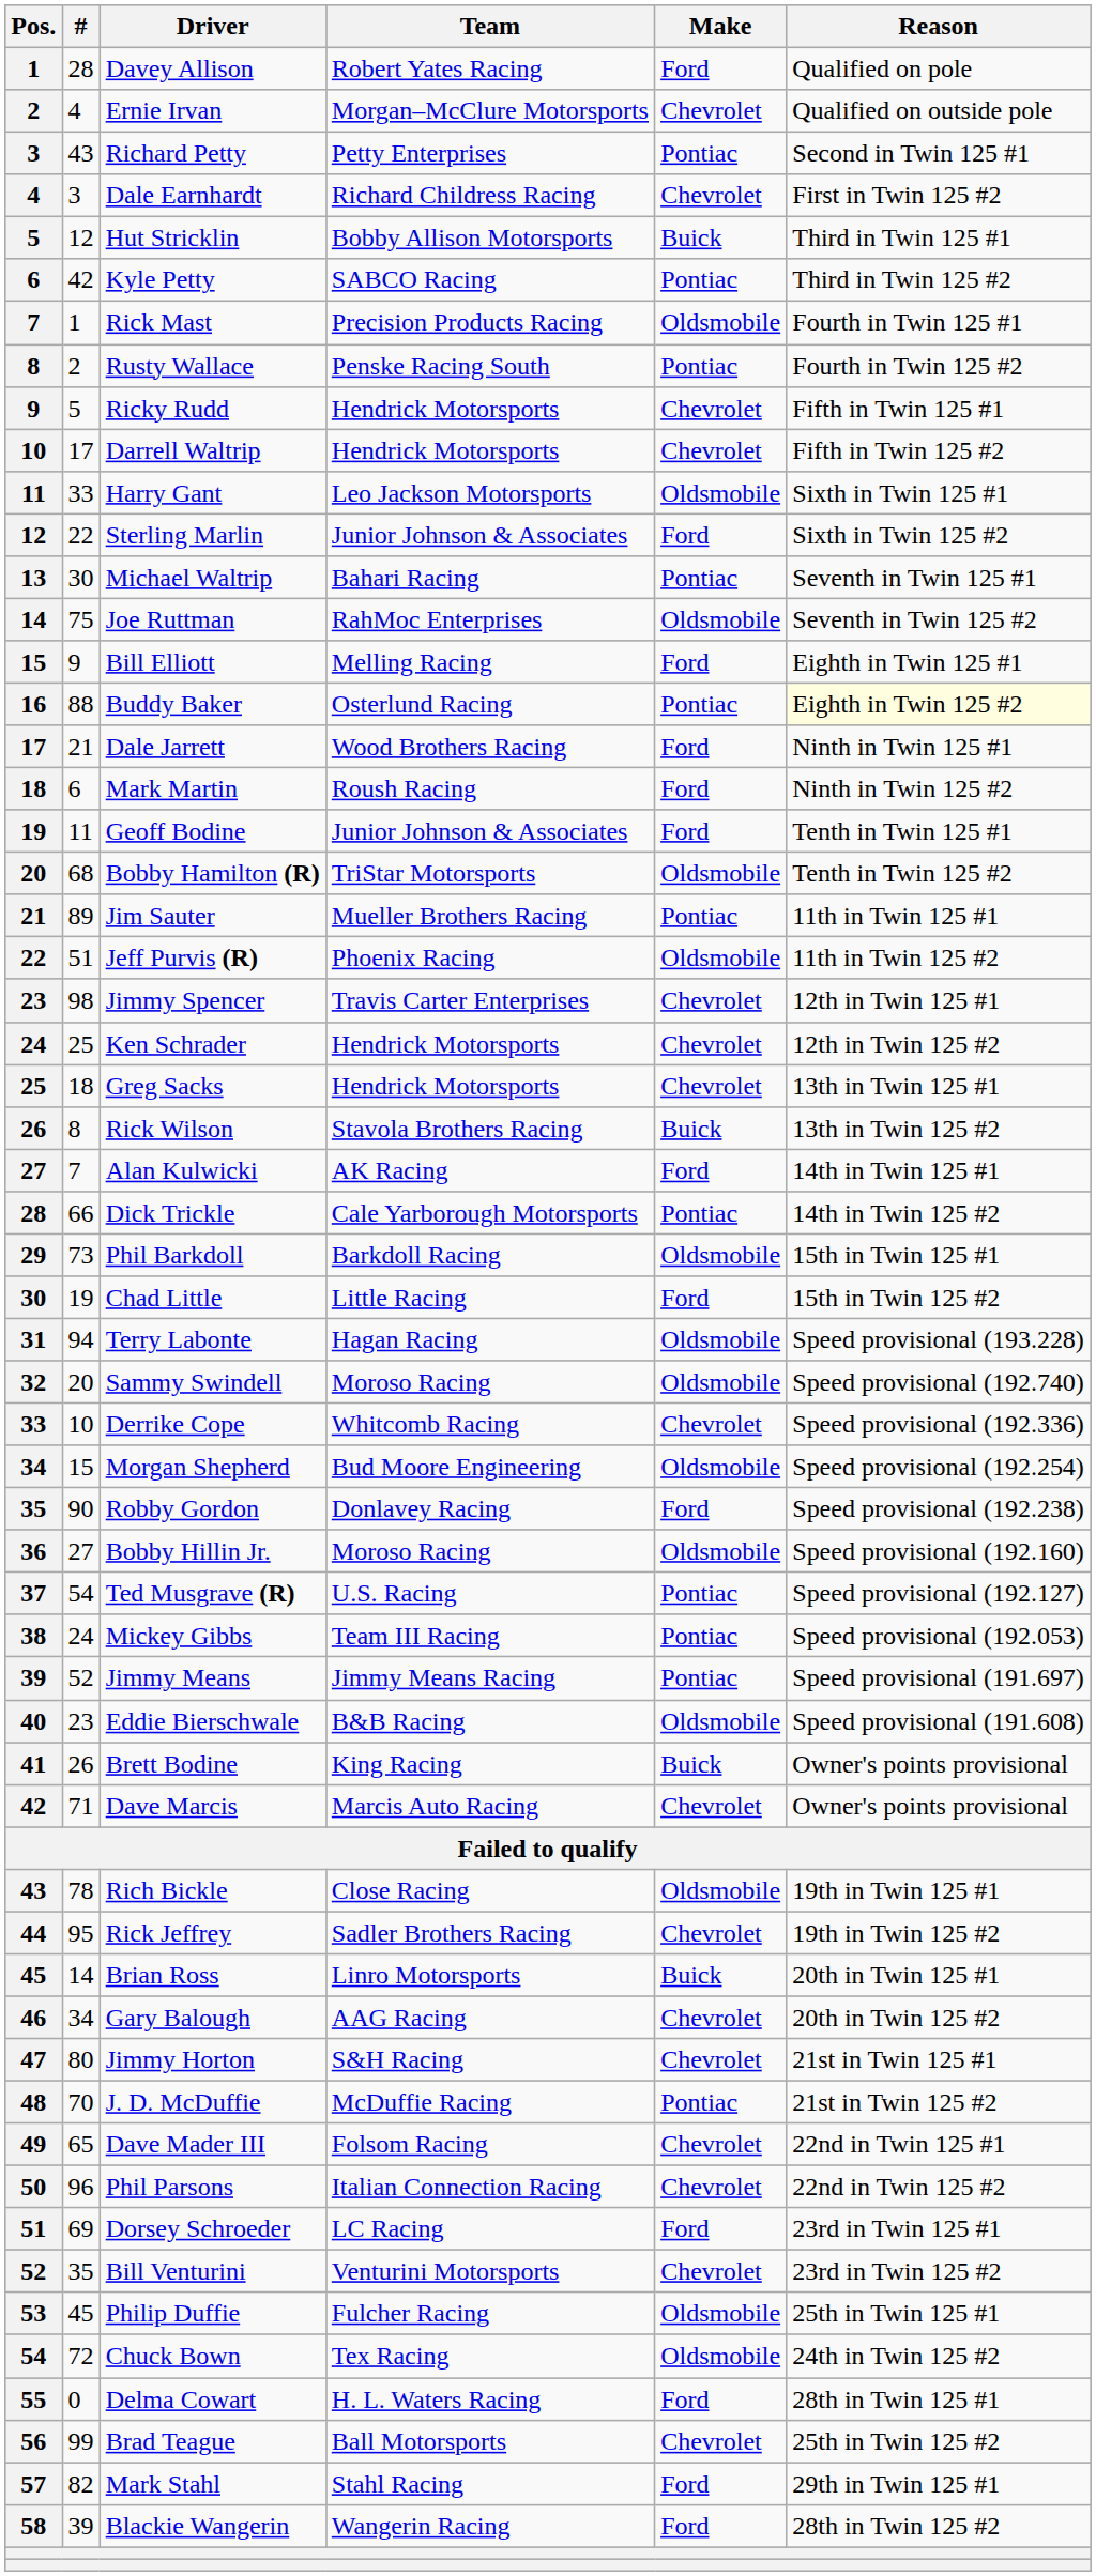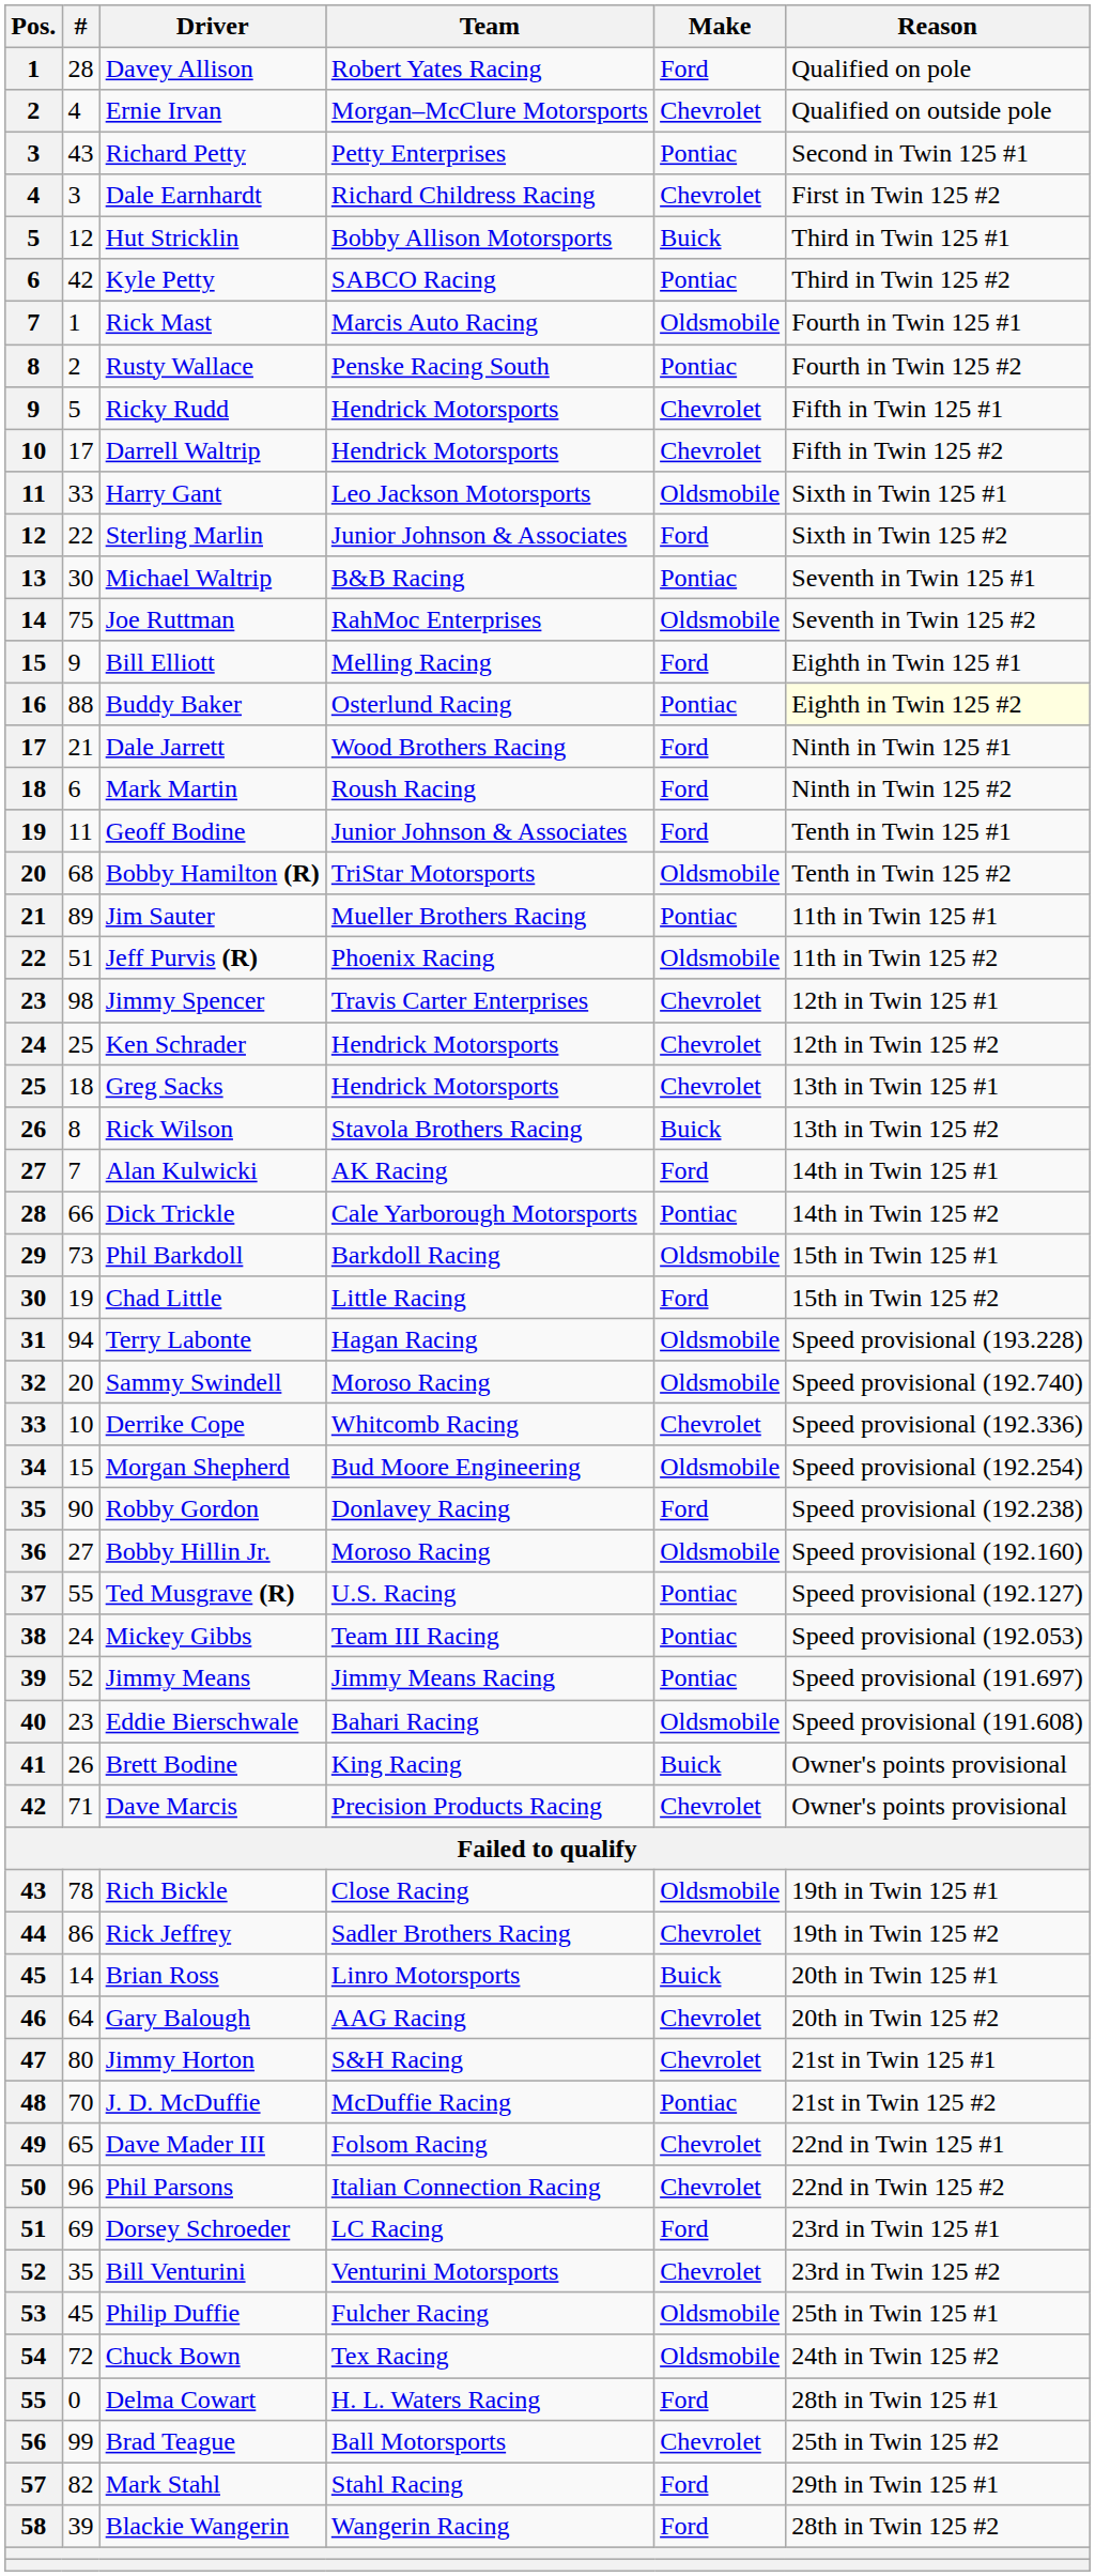Rick Mast | Team: Precision Products Racing -> Marcis Auto Racing
Michael Waltrip | Team: Bahari Racing -> B&B Racing
Ted Musgrave (R) | #: 54 -> 55
Eddie Bierschwale | Team: B&B Racing -> Bahari Racing
Dave Marcis | Team: Marcis Auto Racing -> Precision Products Racing
Rick Jeffrey | #: 95 -> 86
Gary Balough | #: 34 -> 64
